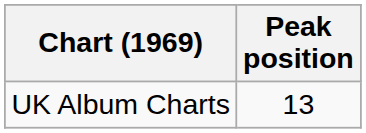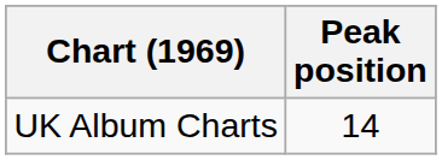UK Album Charts | Peak position: 13 -> 14
